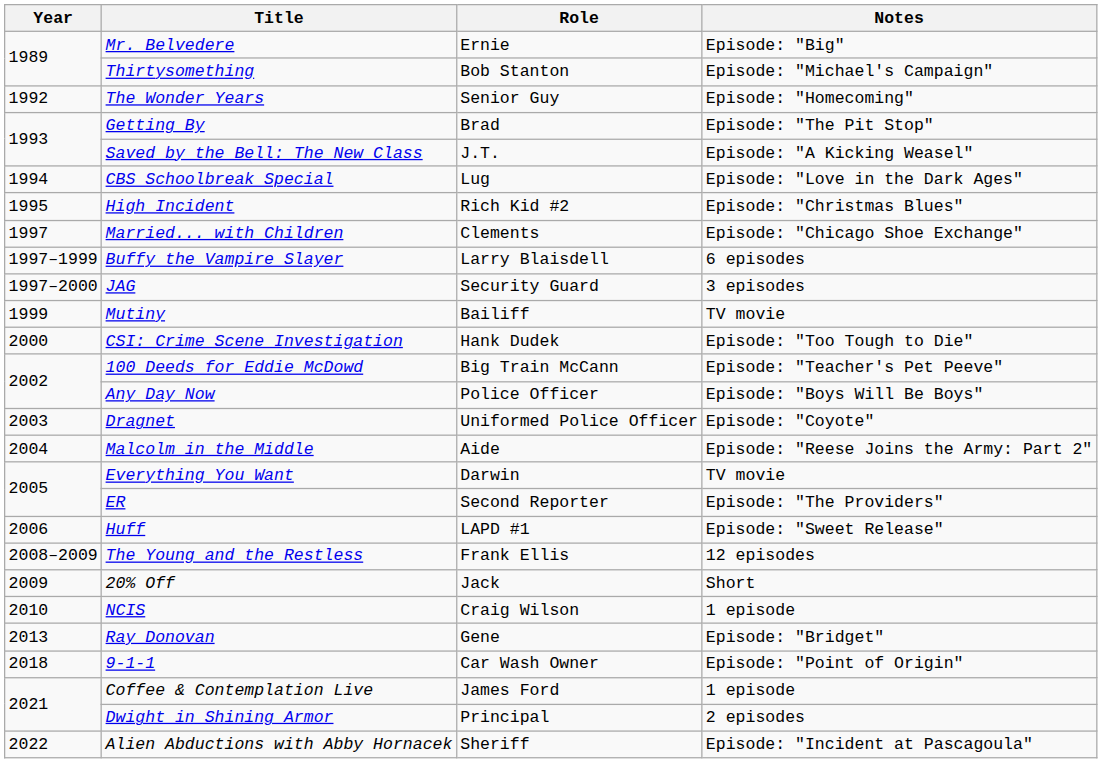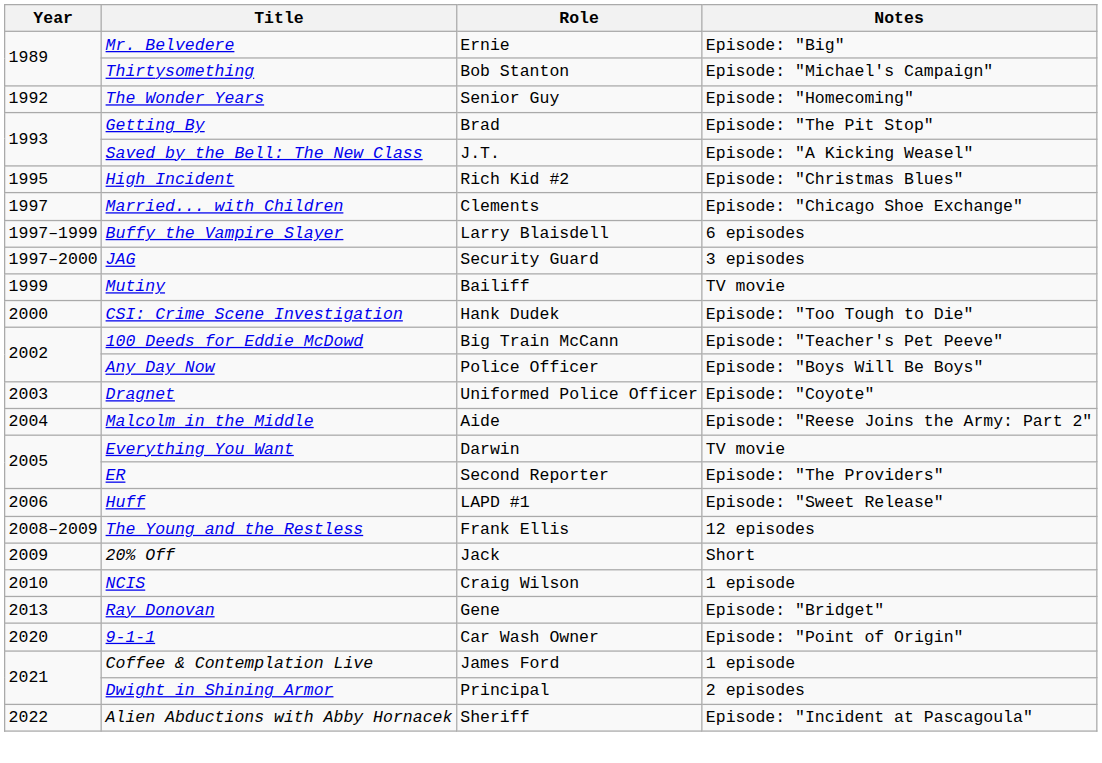- row: 1994 | CBS Schoolbreak Special | Lug | Episode: "Love in the Dark Ages"
9-1-1 | Year: 2018 -> 2020
